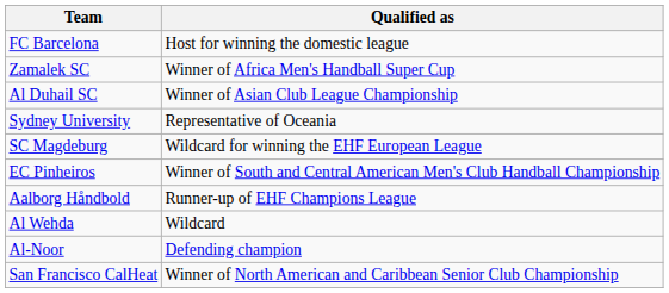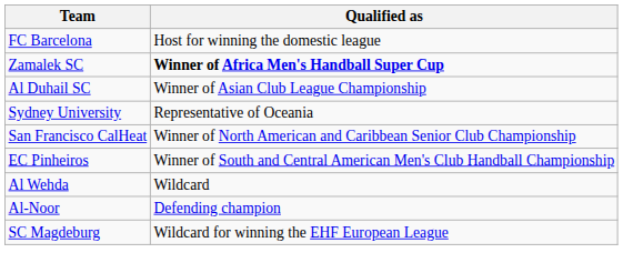Zamalek SC | Qualified as: normal -> bold
rows swapped: San Francisco CalHeat <-> SC Magdeburg
- row: Aalborg Håndbold | Runner-up of EHF Champions League
